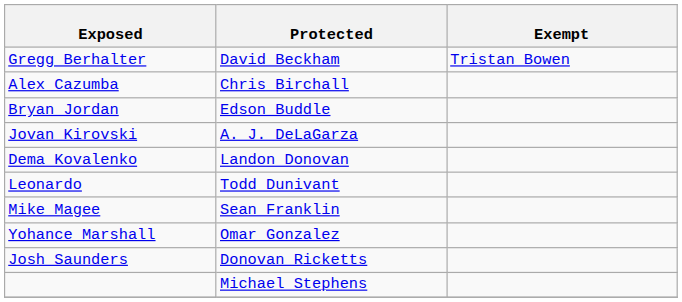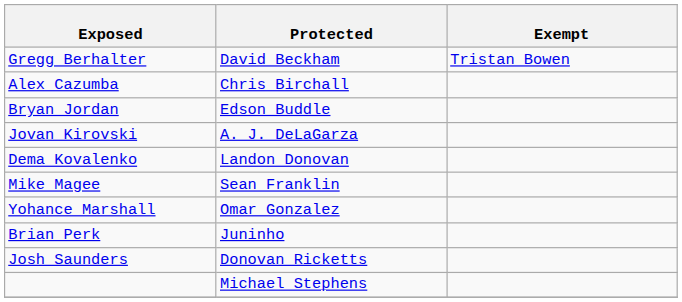- row: Leonardo | Todd Dunivant
+ row: Brian Perk | Juninho
